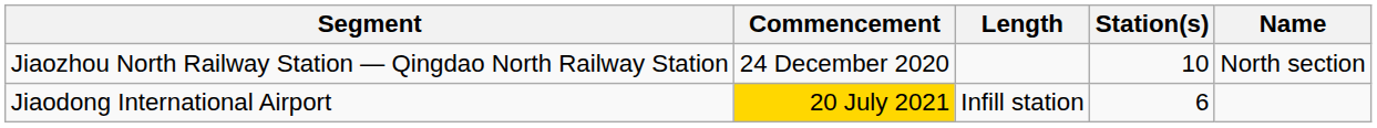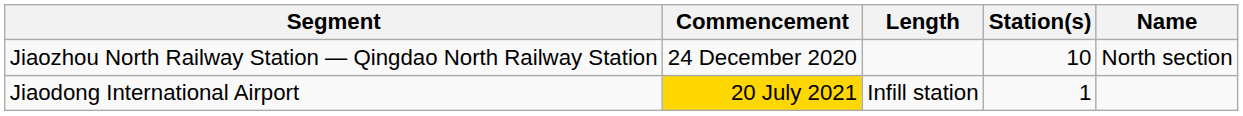Jiaodong International Airport | Station(s): 6 -> 1
